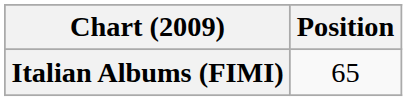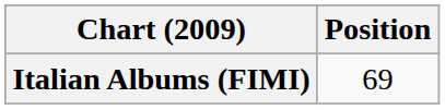Italian Albums (FIMI) | Position: 65 -> 69
